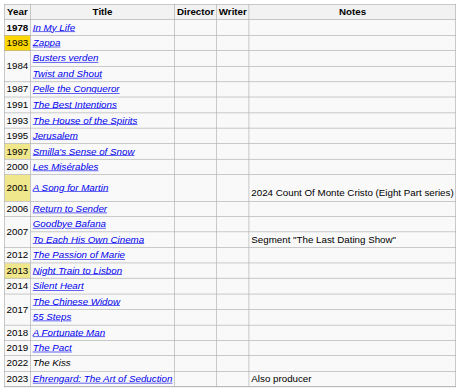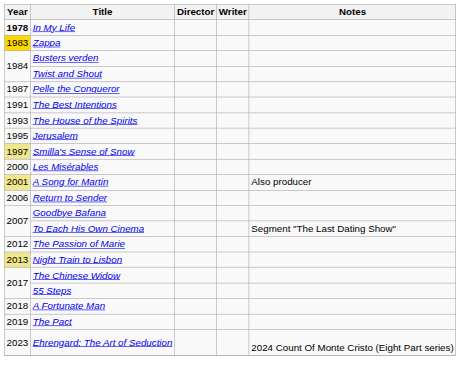A Song for Martin | Notes: 2024 Count Of Monte Cristo (Eight Part series) -> Also producer
- row: 2014 | Silent Heart
- row: 2022 | The Kiss
Ehrengard: The Art of Seduction | Notes: Also producer -> 2024 Count Of Monte Cristo (Eight Part series)
